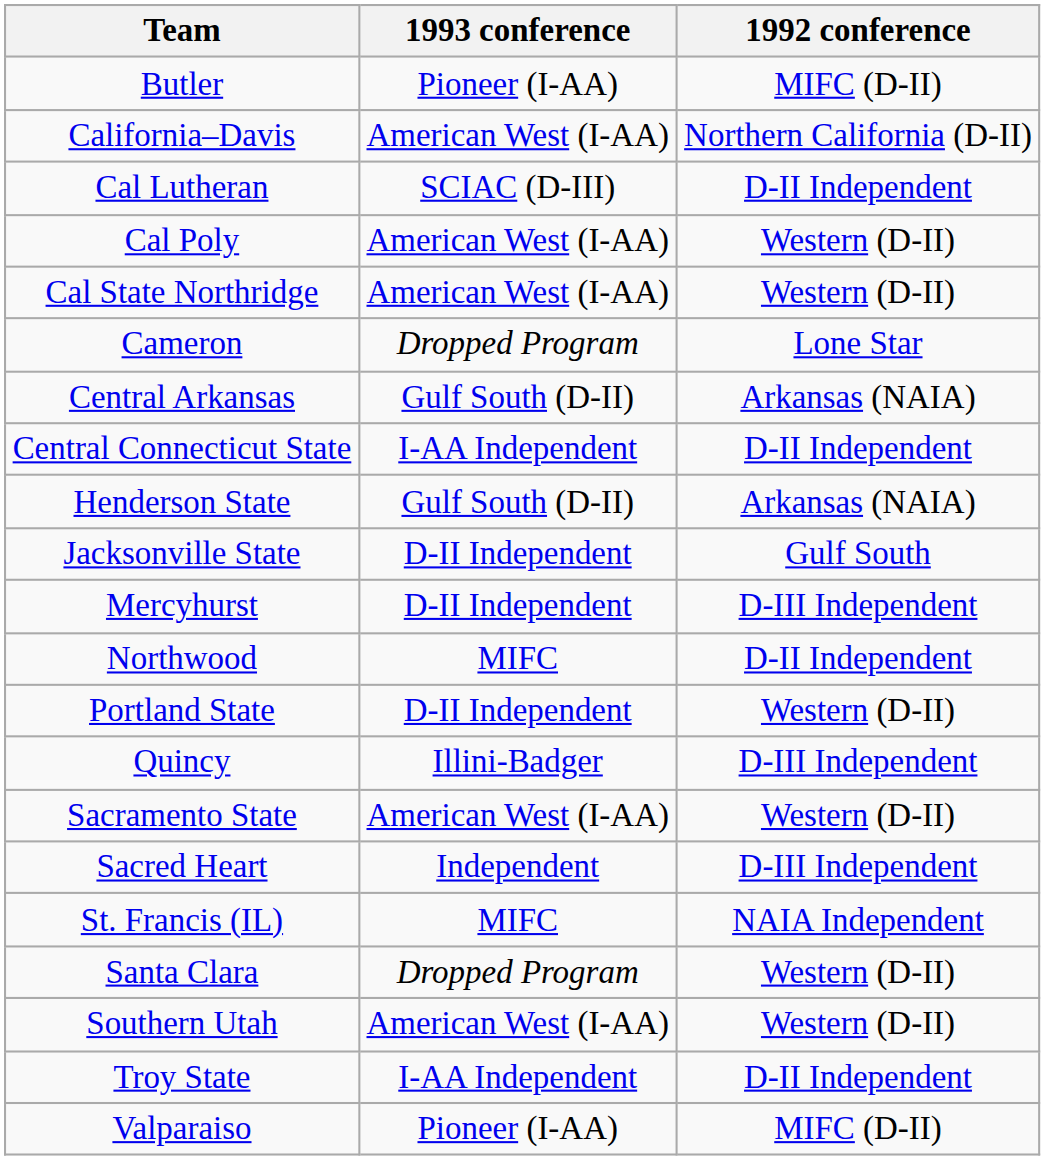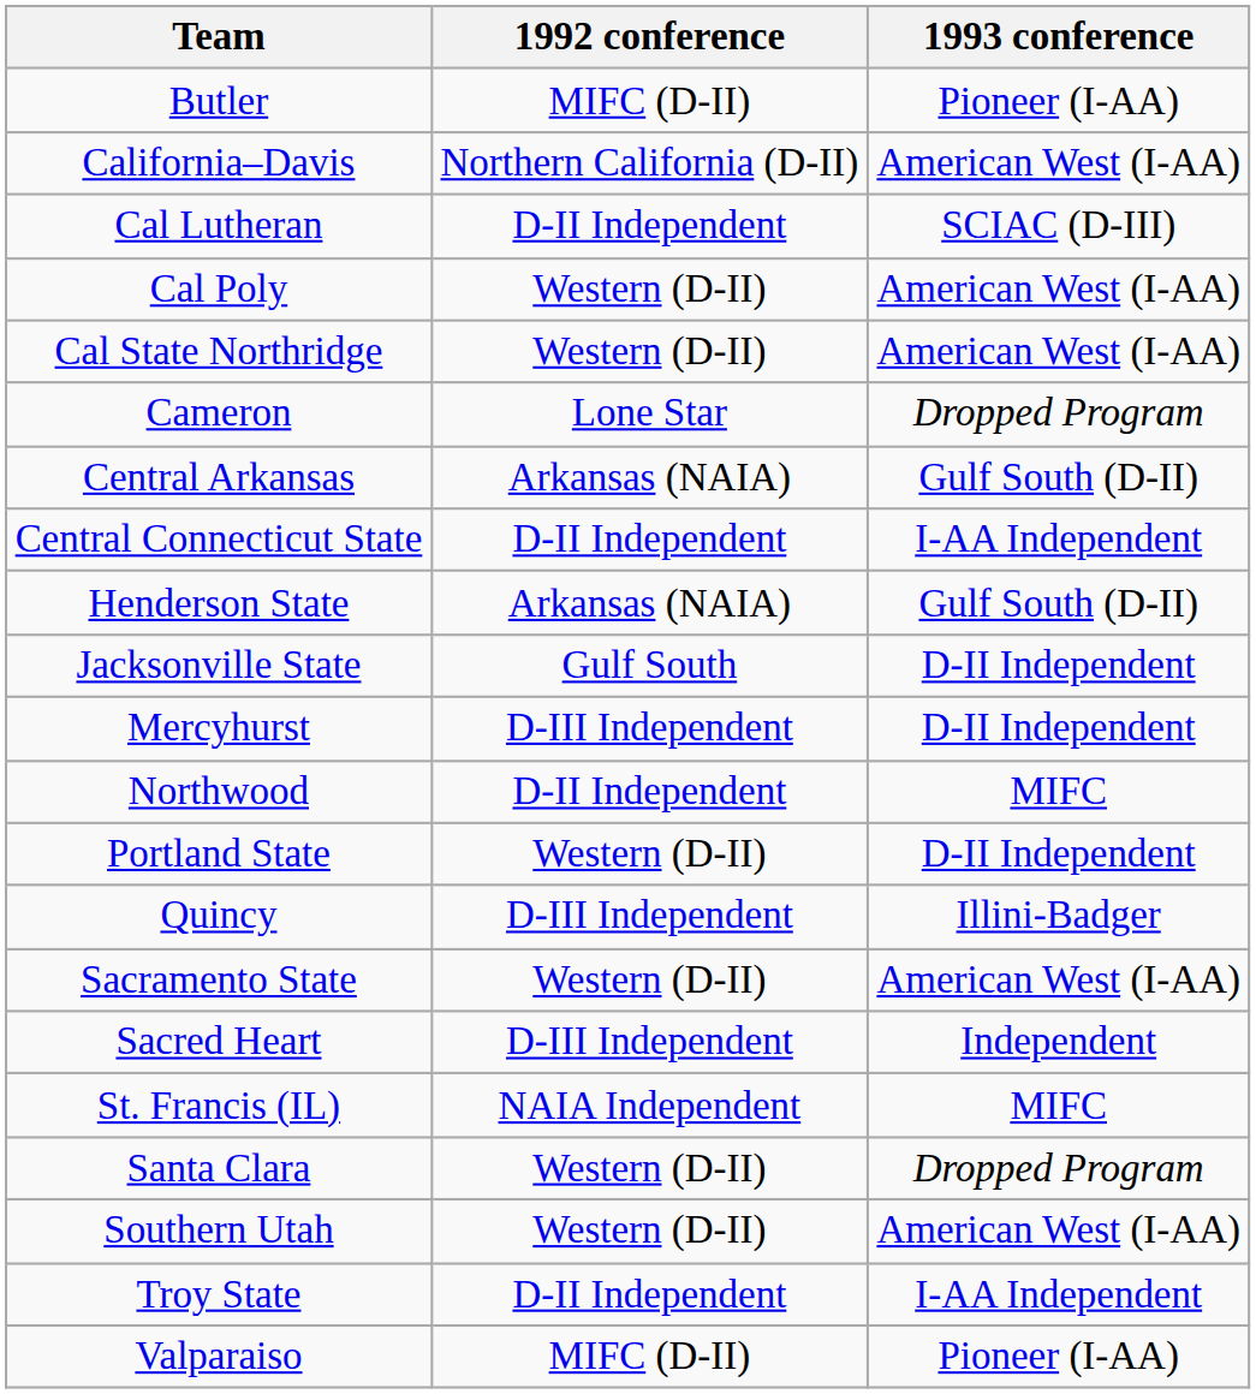columns swapped: 1992 conference <-> 1993 conference
